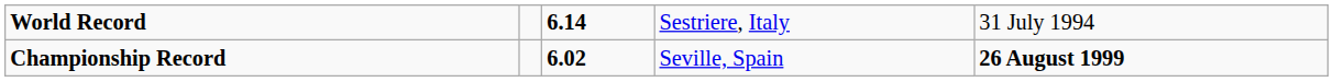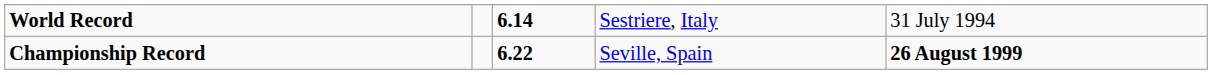Championship Record | column 3: 6.02 -> 6.22
